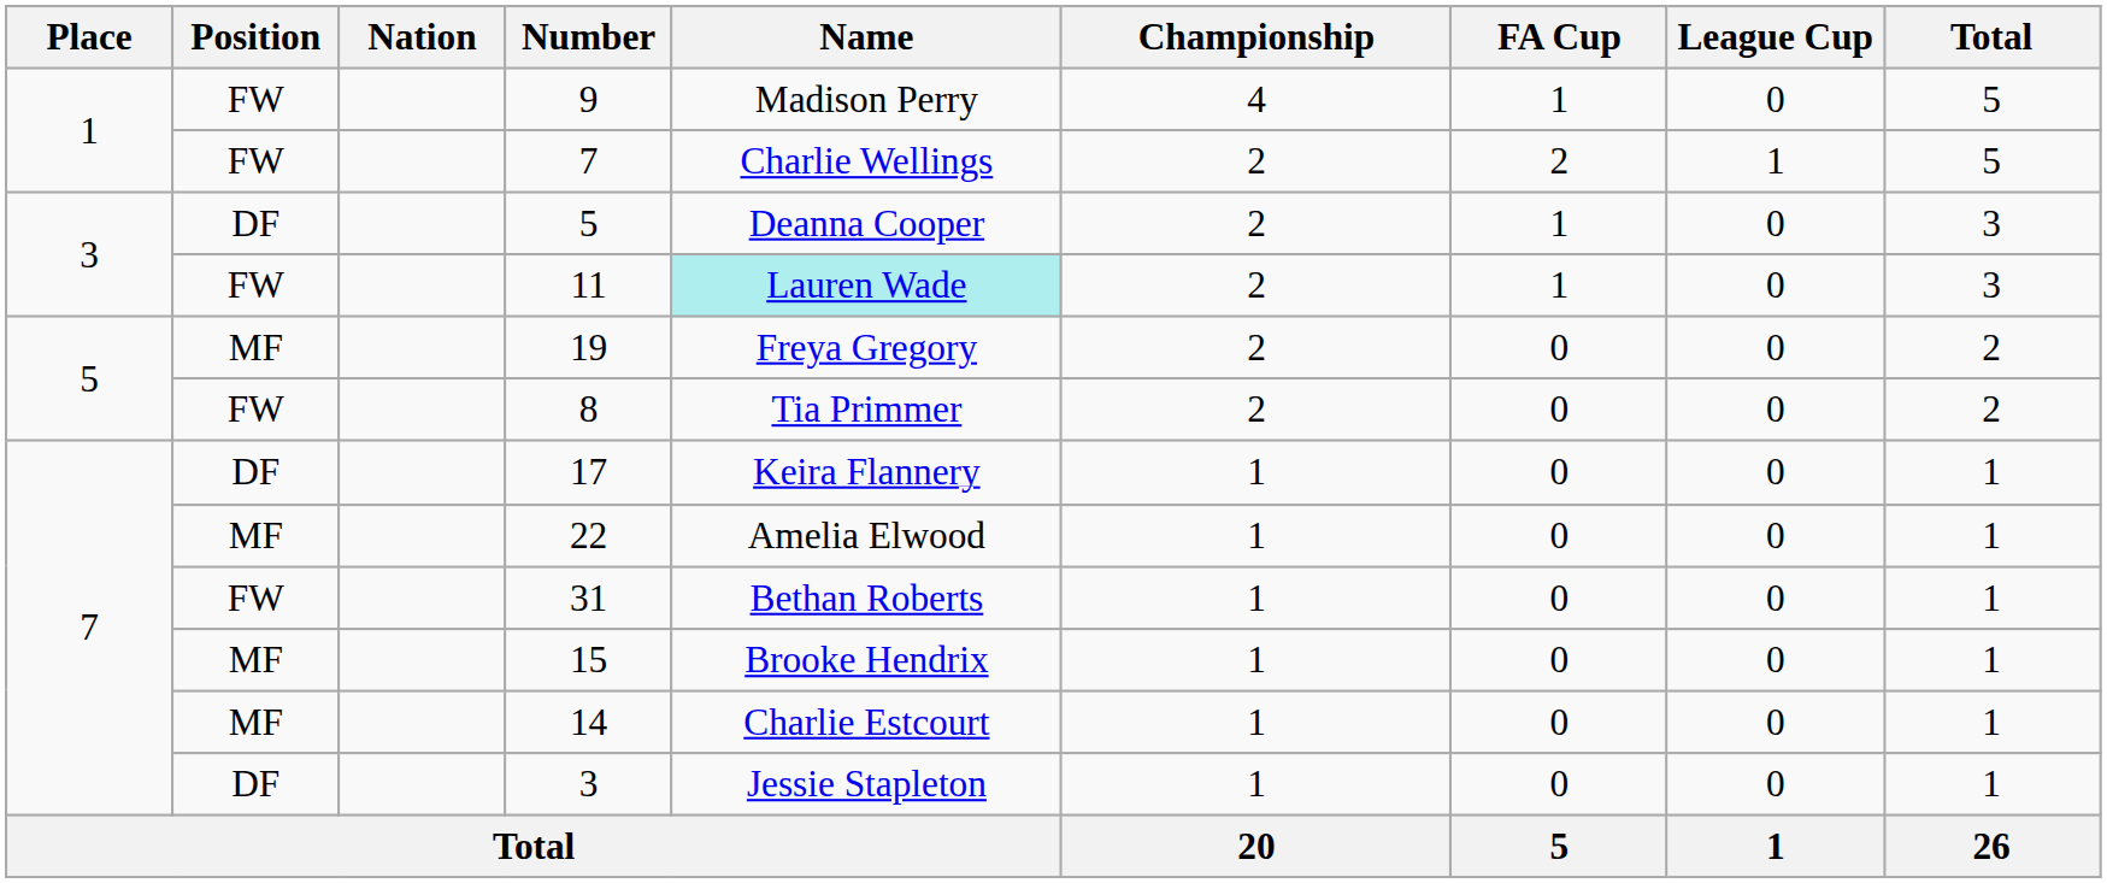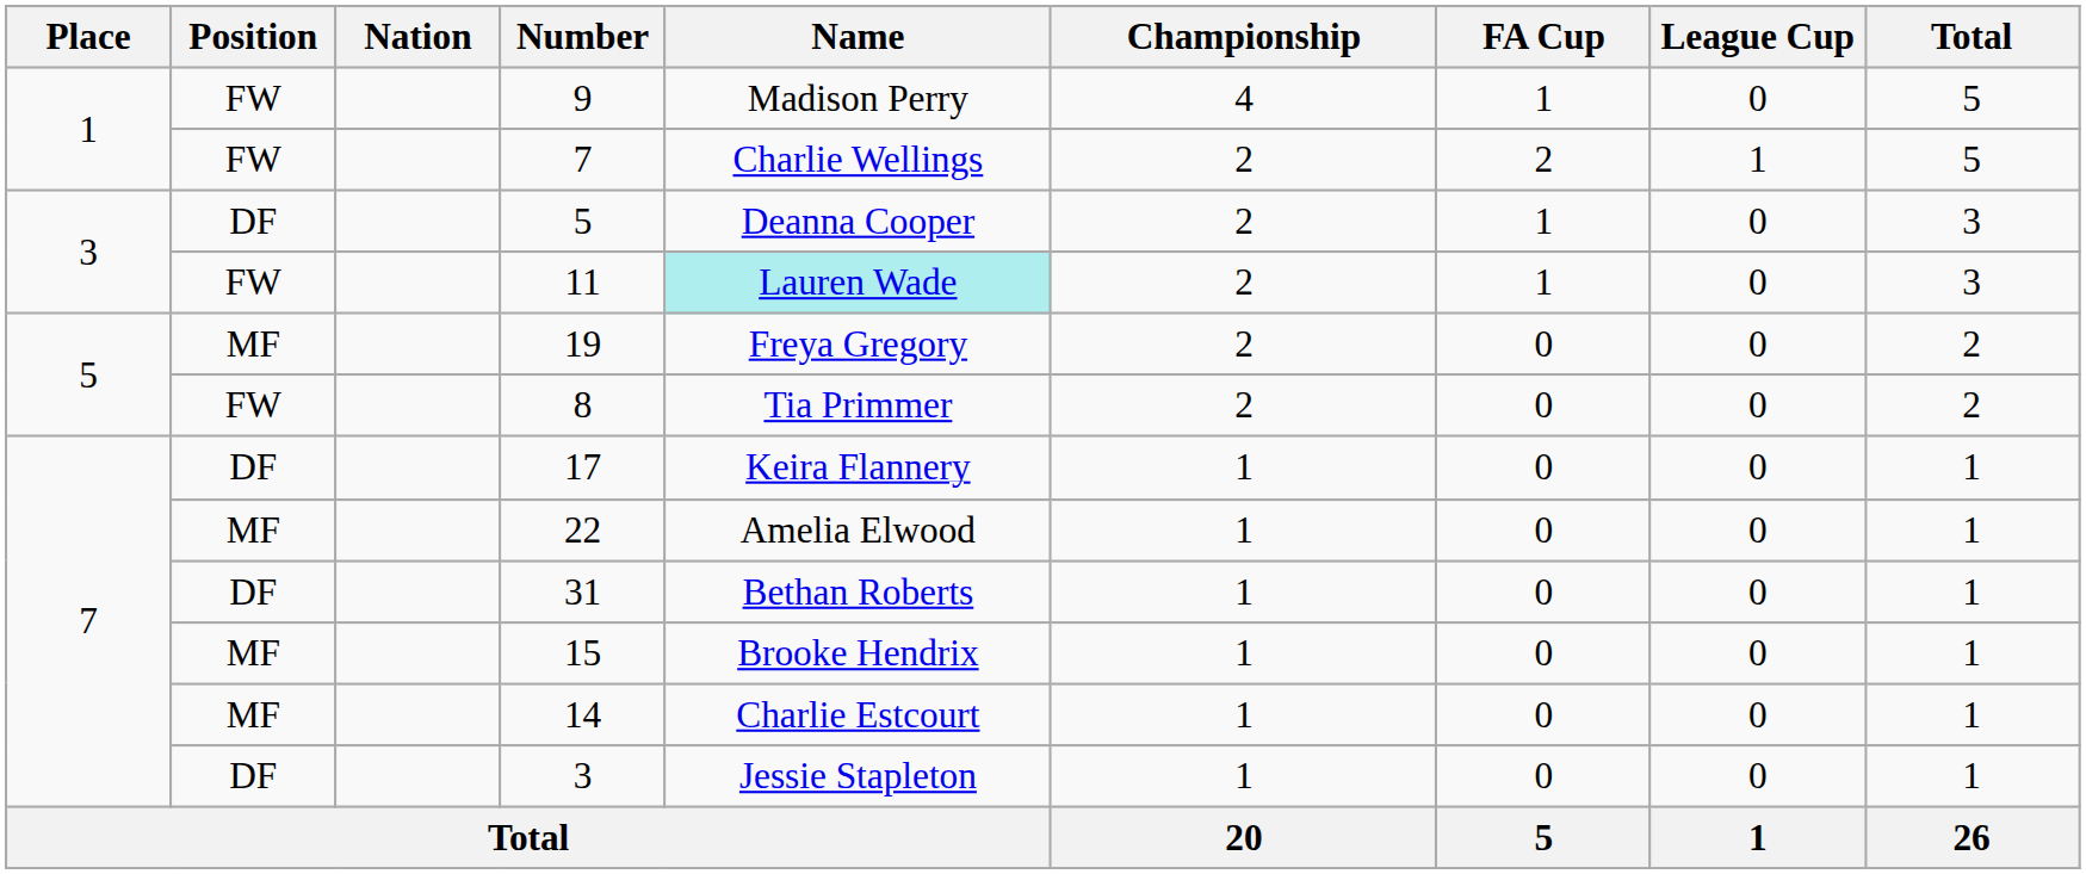31 | Position: FW -> DF
